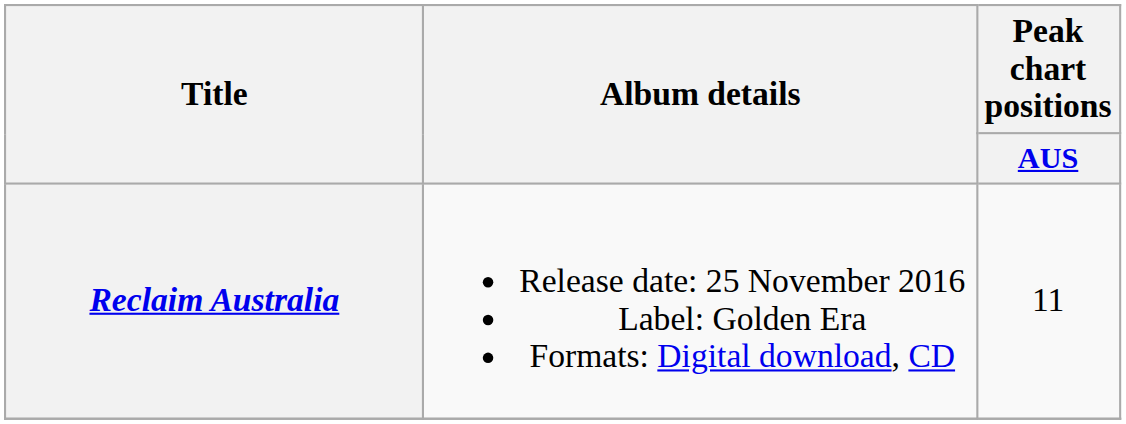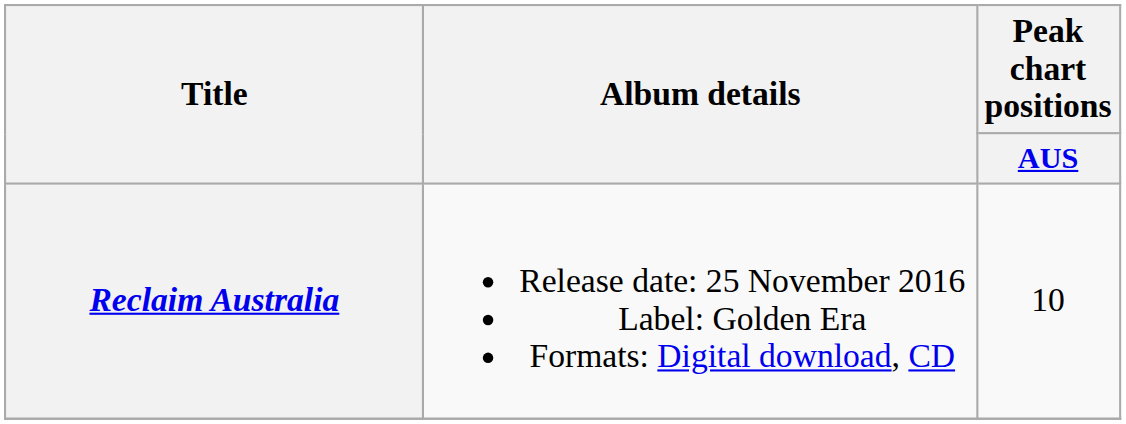Reclaim Australia | Peak chart positions / AUS: 11 -> 10
